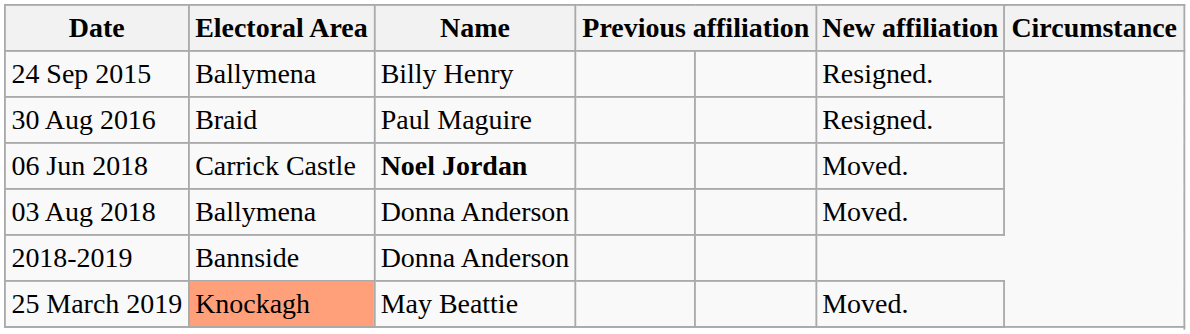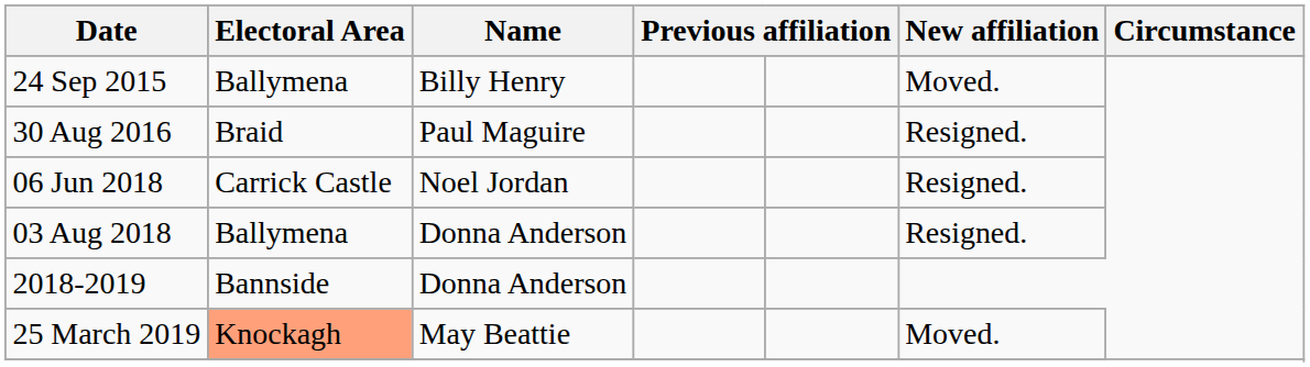24 Sep 2015 | column 6: Resigned. -> Moved.
06 Jun 2018 | Name: bold -> normal
06 Jun 2018 | column 6: Moved. -> Resigned.
03 Aug 2018 | column 6: Moved. -> Resigned.
